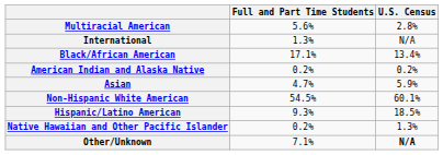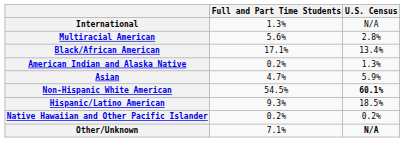rows swapped: International <-> Multiracial American
American Indian and Alaska Native | U.S. Census: 0.2% -> 1.3%
Non-Hispanic White American | U.S. Census: normal -> bold
Native Hawaiian and Other Pacific Islander | U.S. Census: 1.3% -> 0.2%
